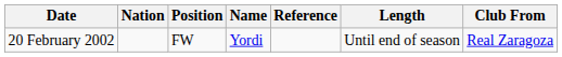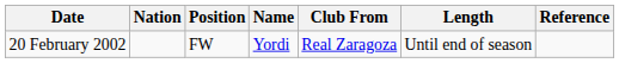columns swapped: Club From <-> Reference
